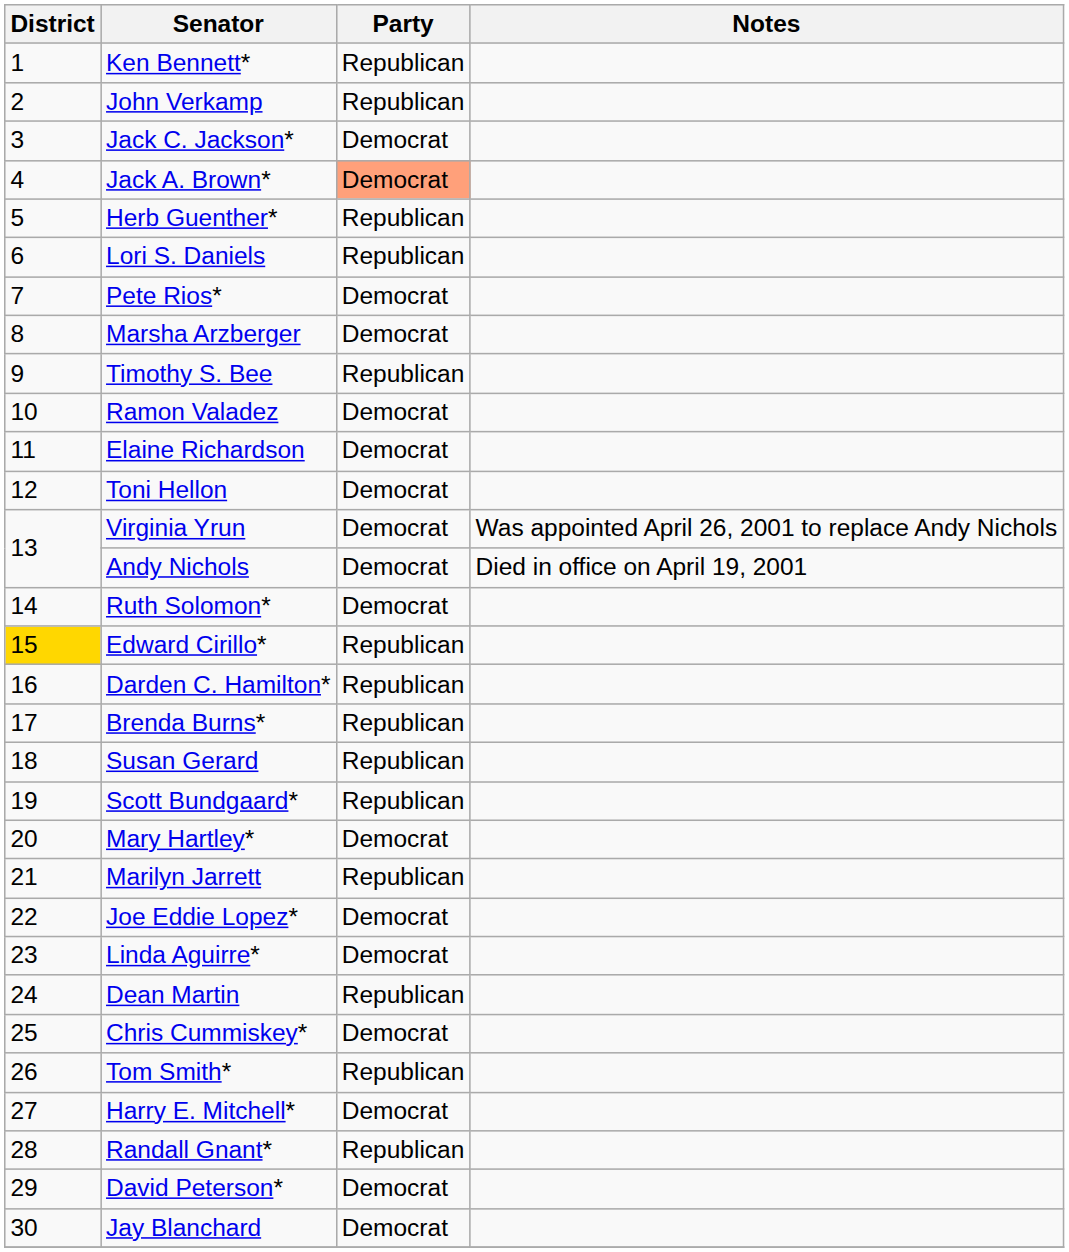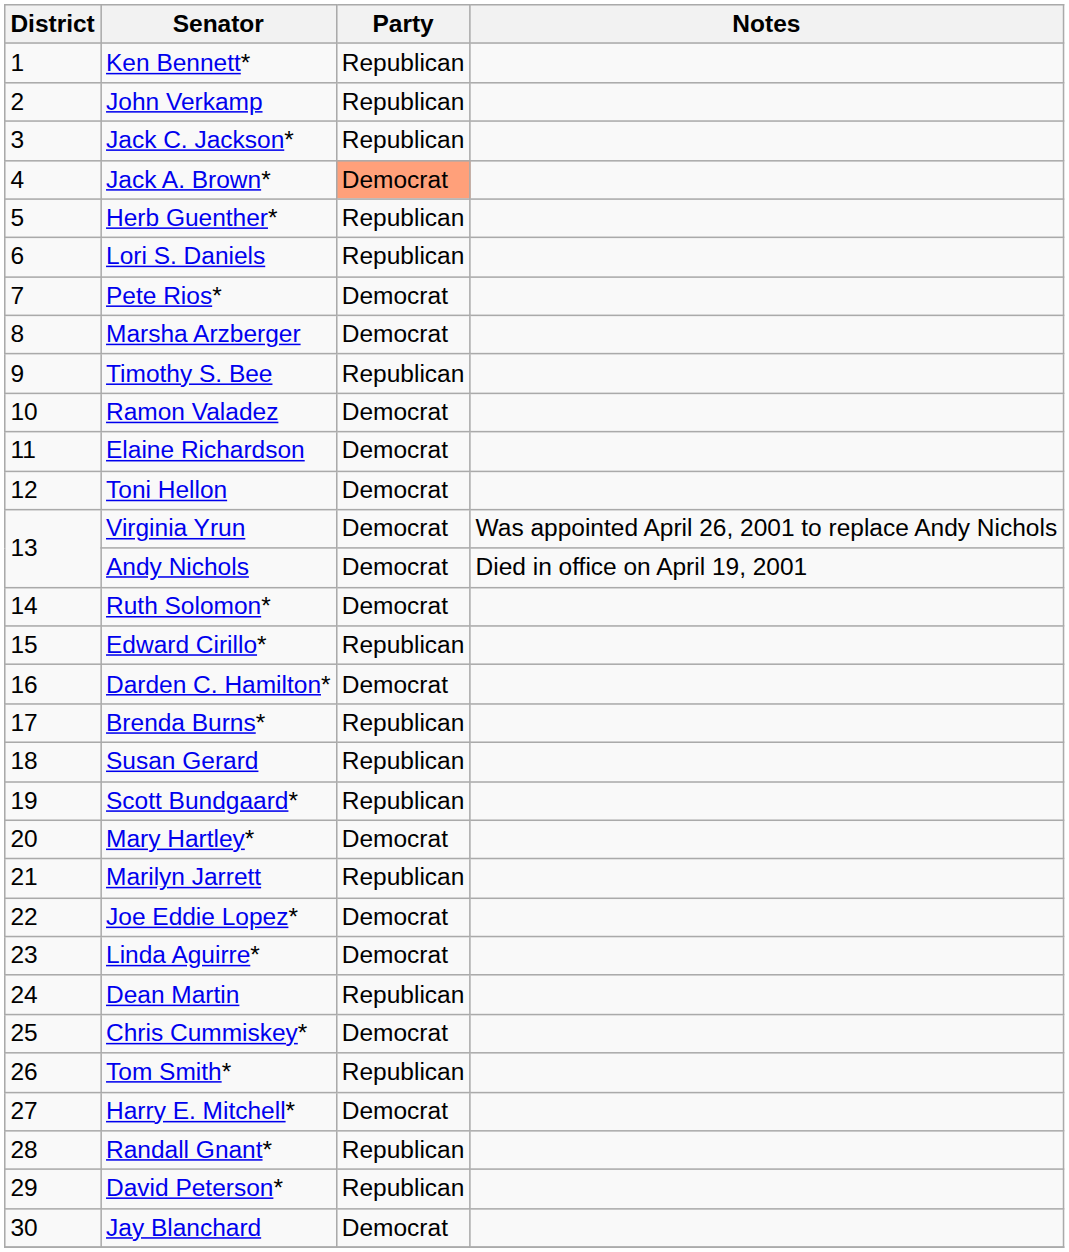Jack C. Jackson* | Party: Democrat -> Republican
Edward Cirillo* | District: gold background -> no background
Darden C. Hamilton* | Party: Republican -> Democrat
David Peterson* | Party: Democrat -> Republican
